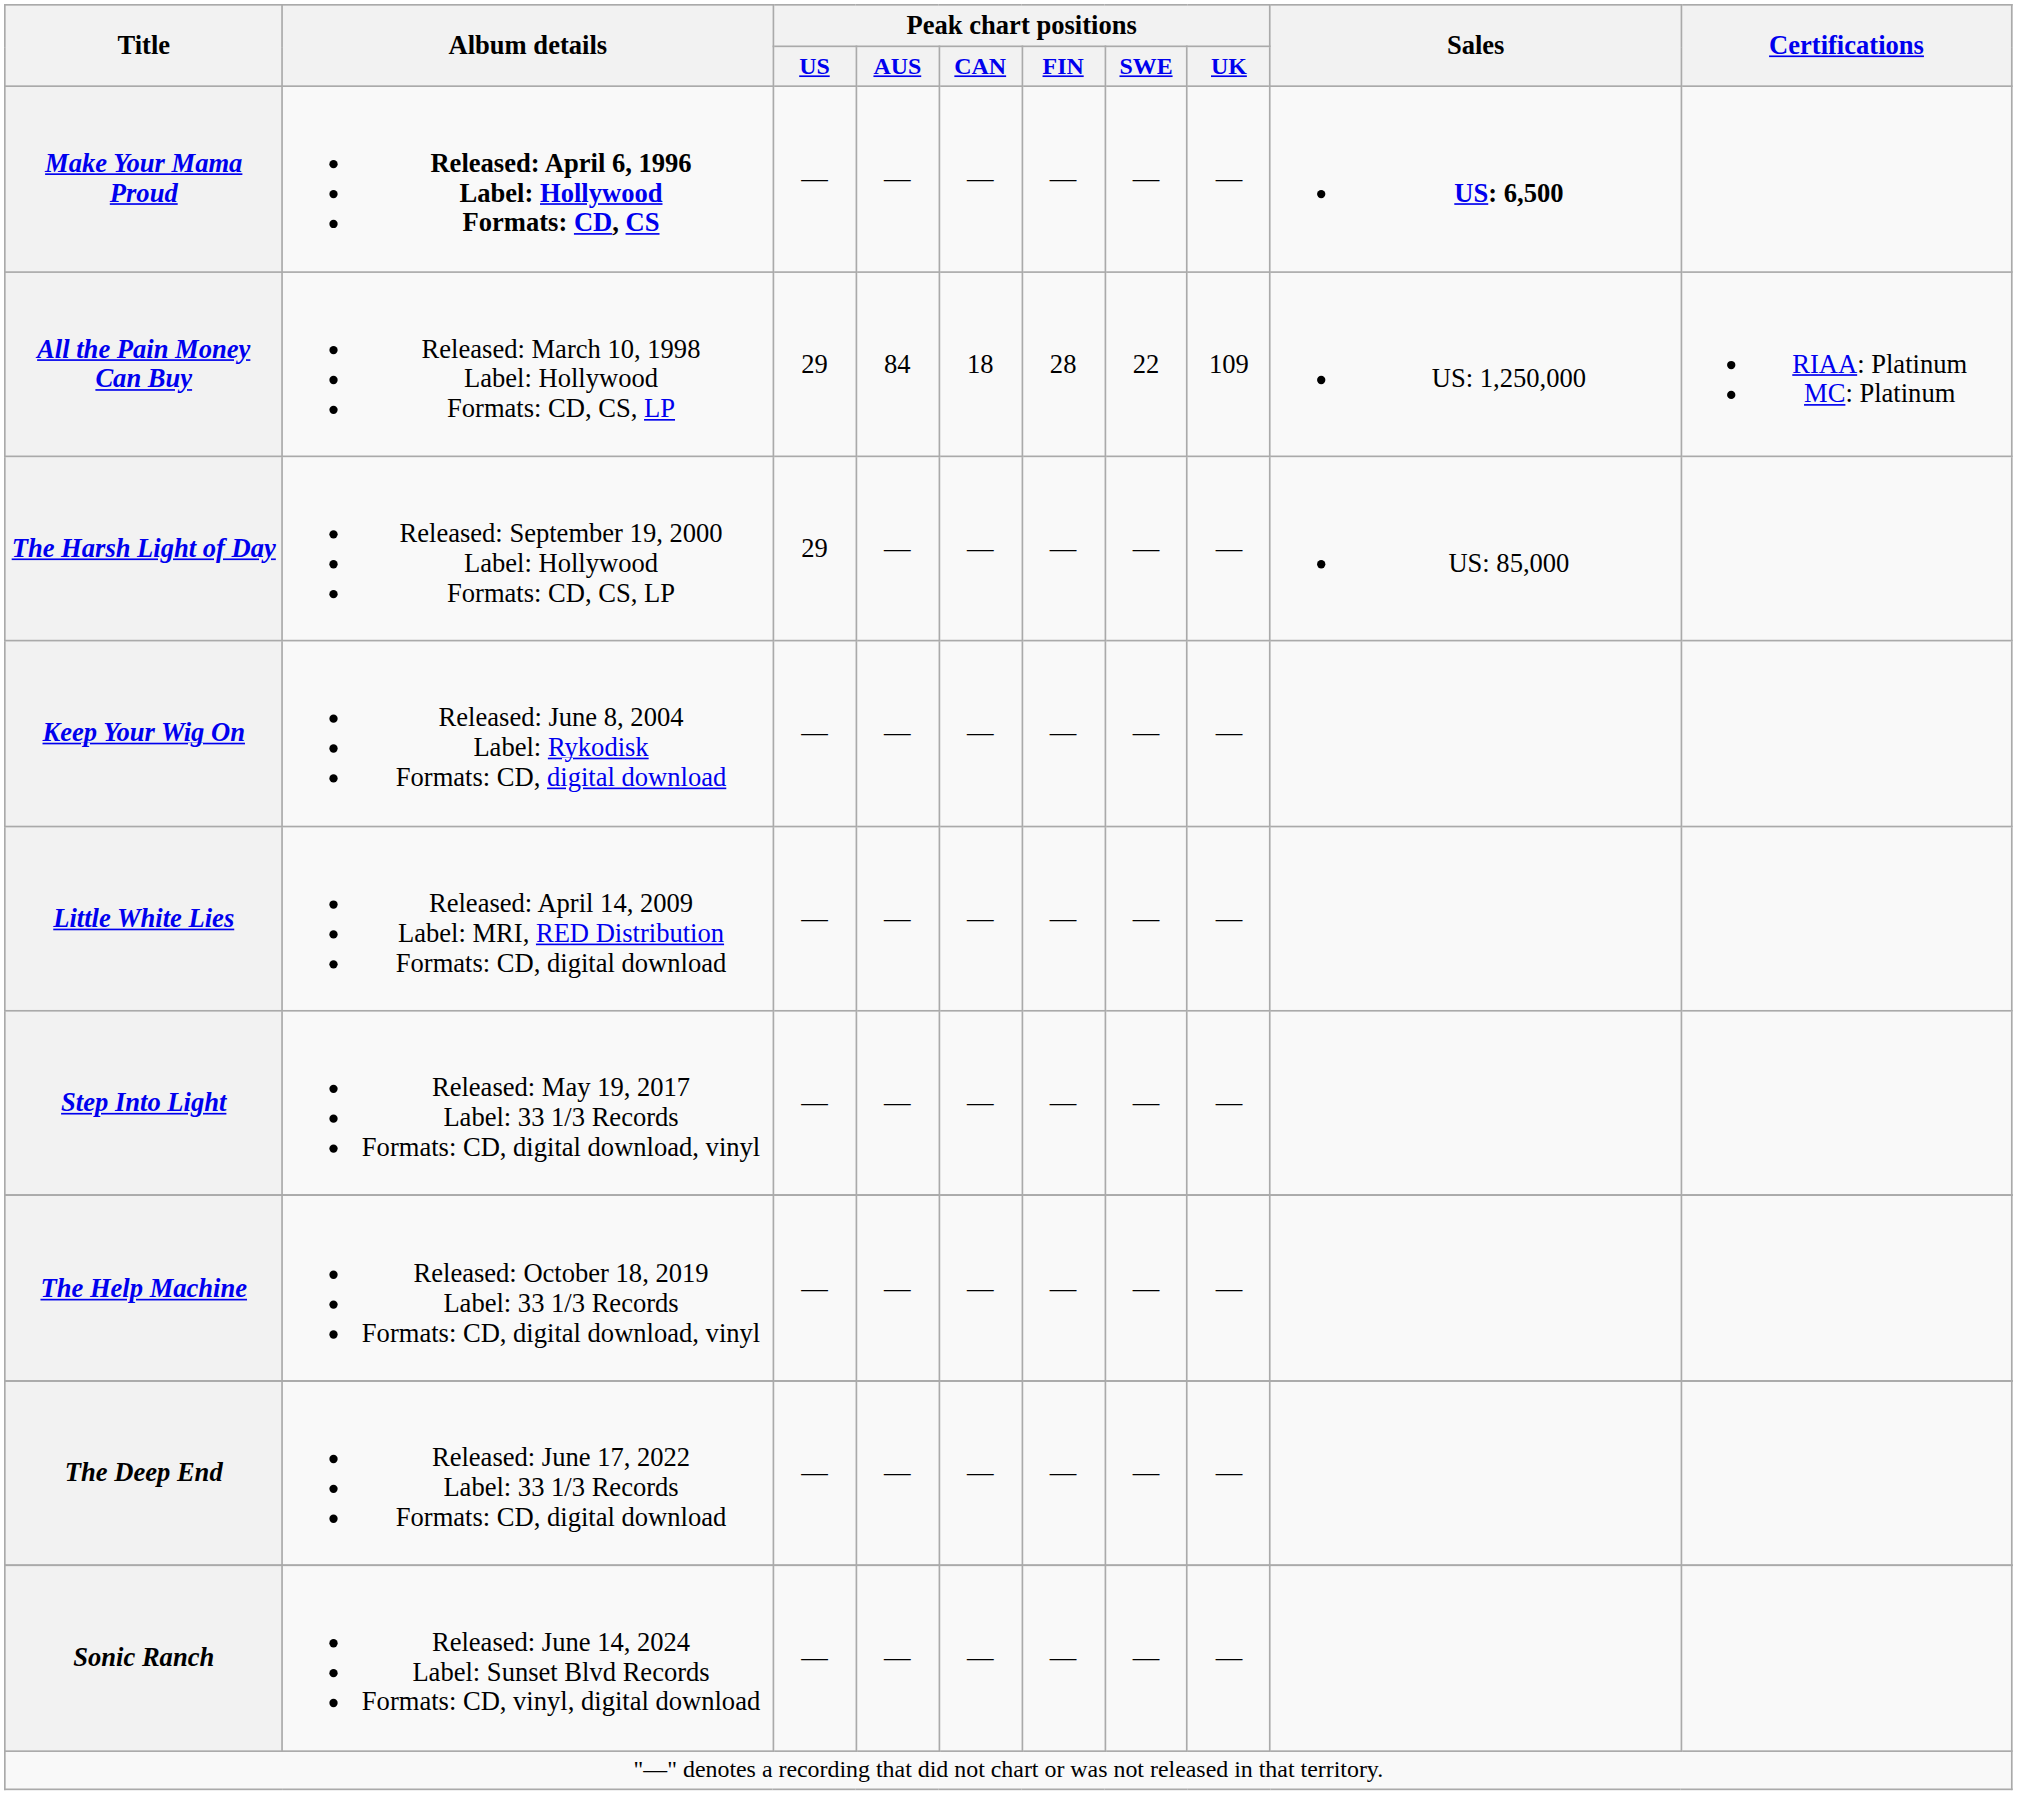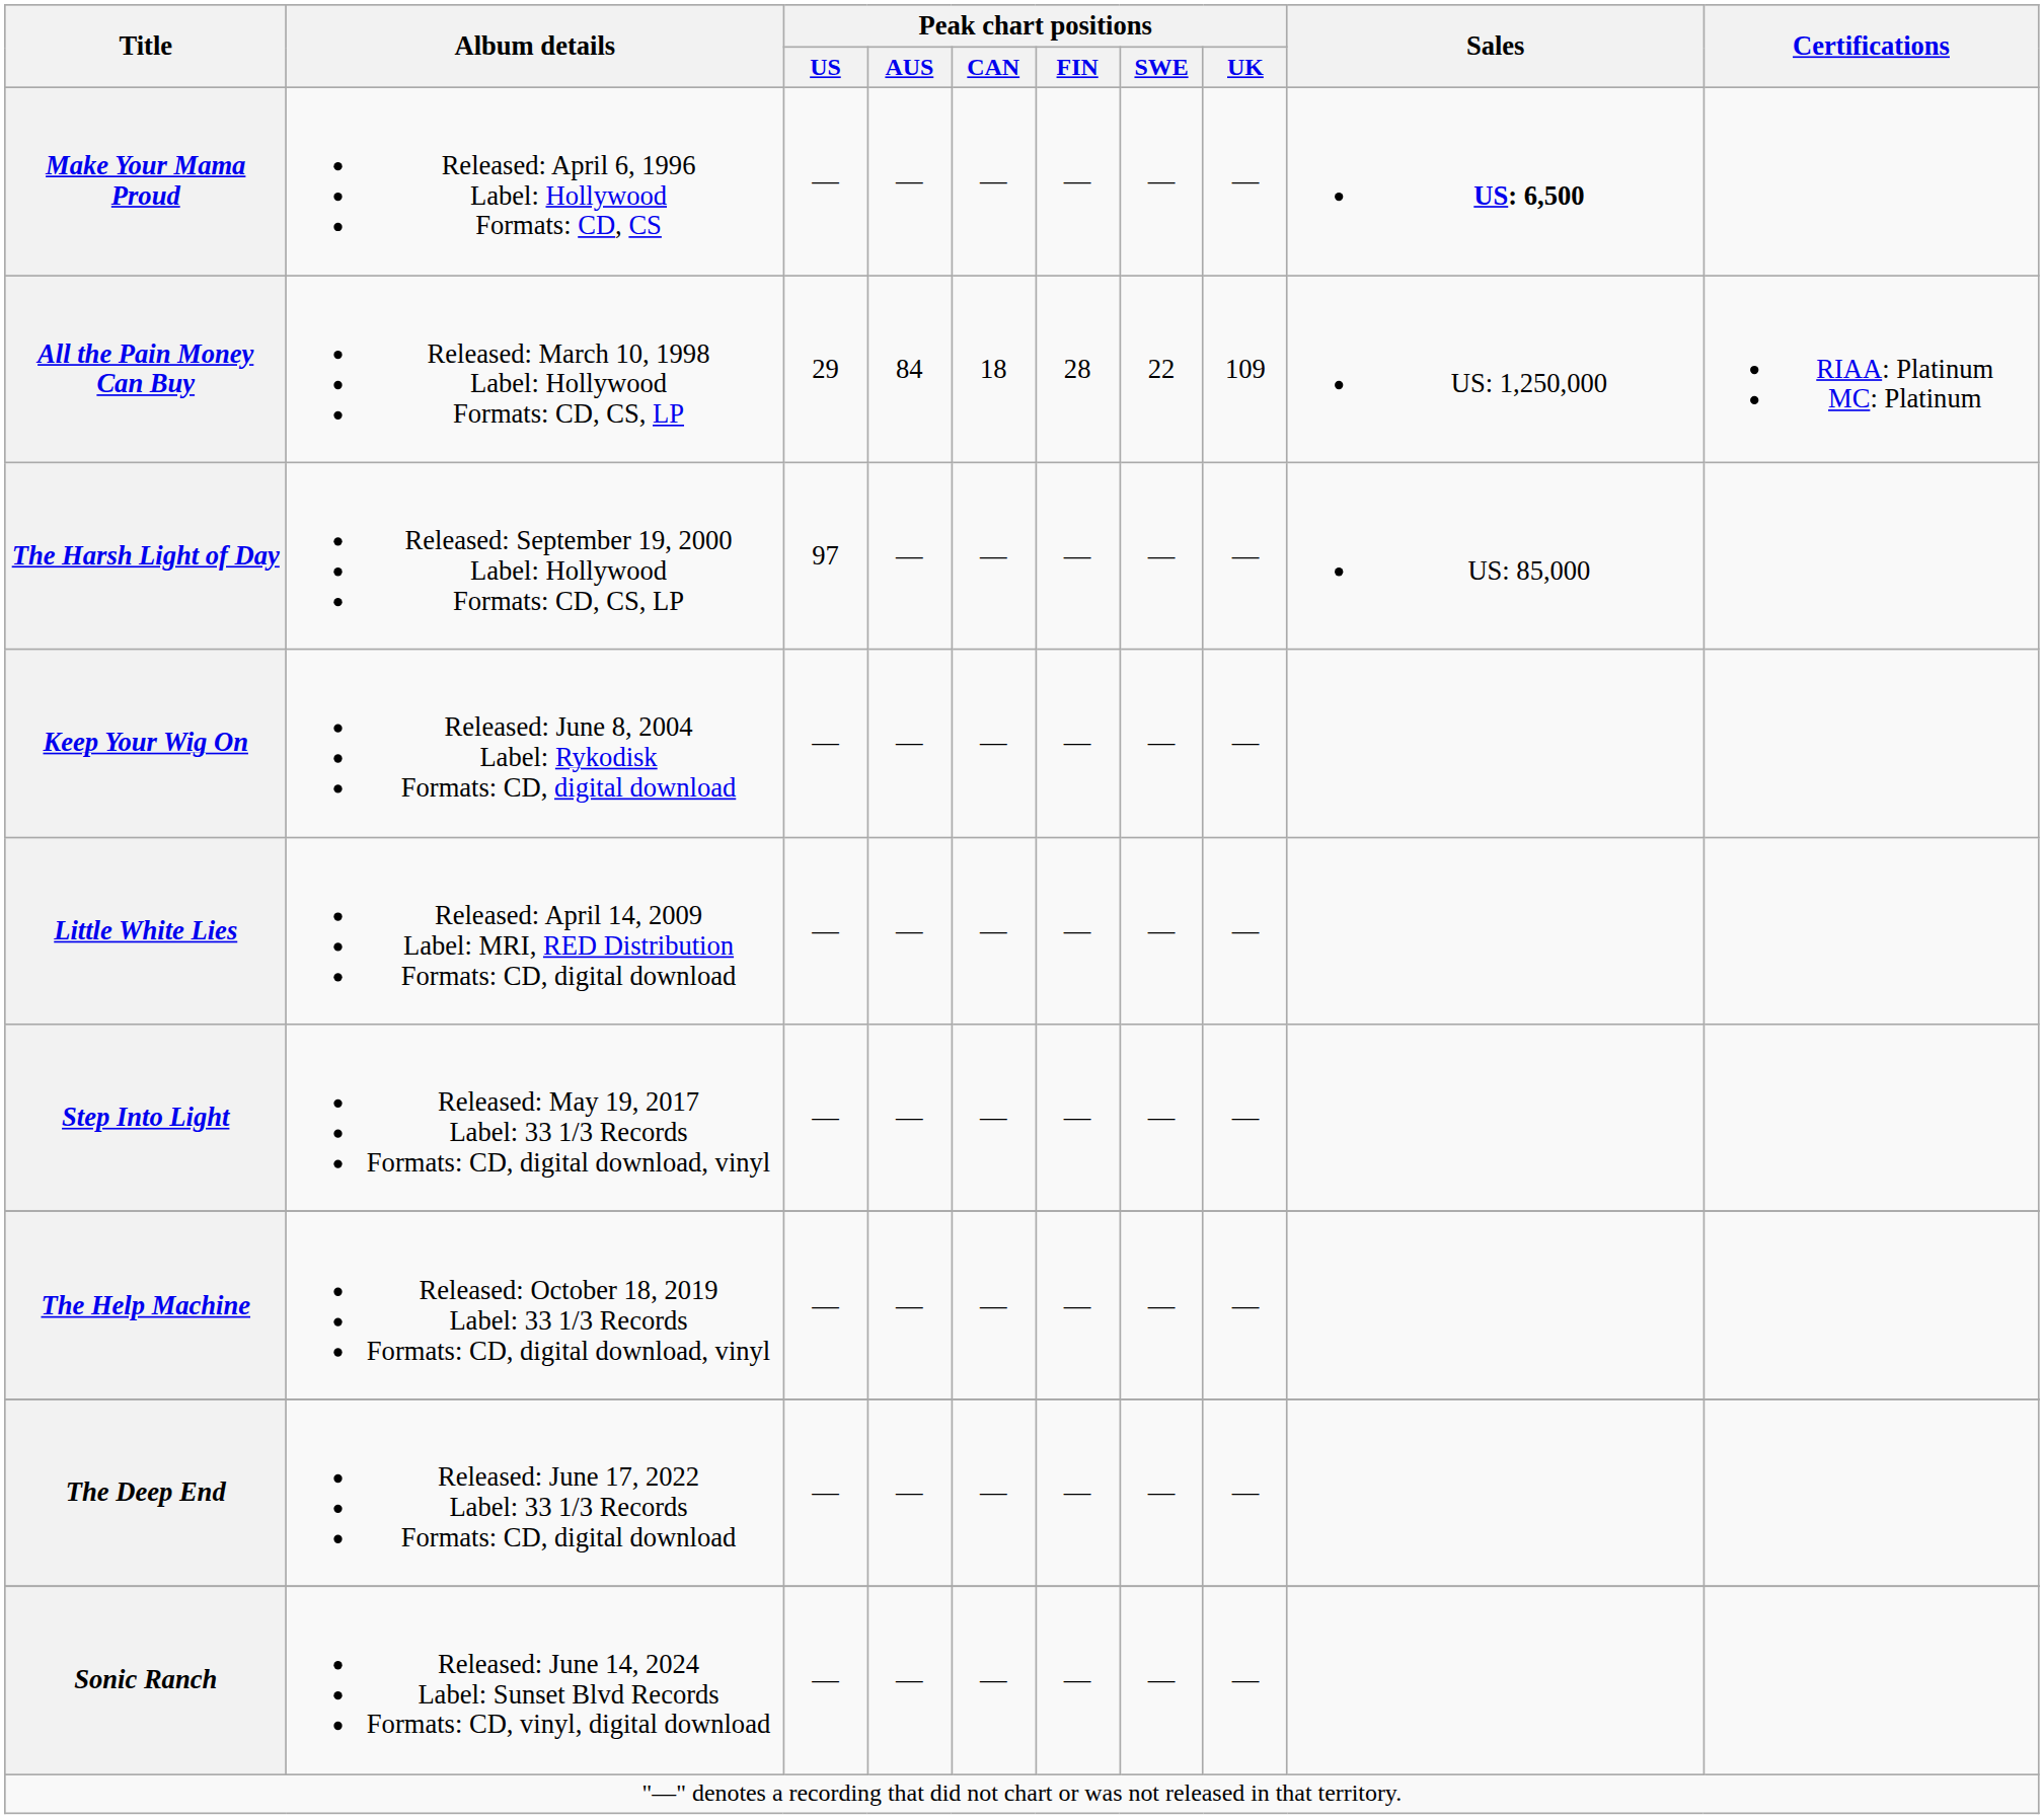Make Your Mama Proud | Album details: bold -> normal
The Harsh Light of Day | Peak chart positions / US: 29 -> 97
